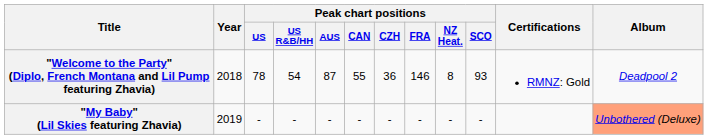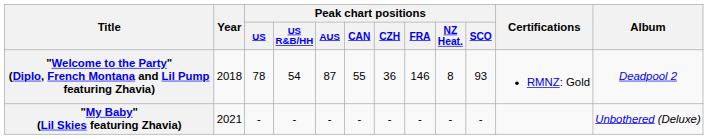"My Baby" (Lil Skies featuring Zhavia) | Year: 2019 -> 2021
"My Baby" (Lil Skies featuring Zhavia) | Album: lightsalmon background -> no background
